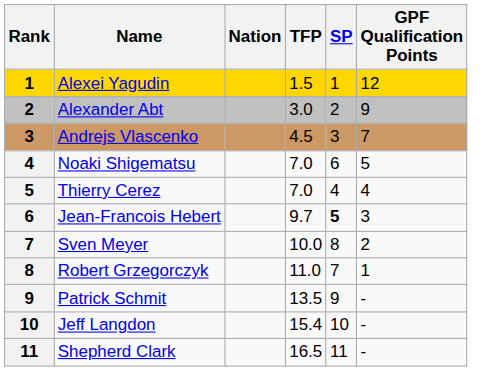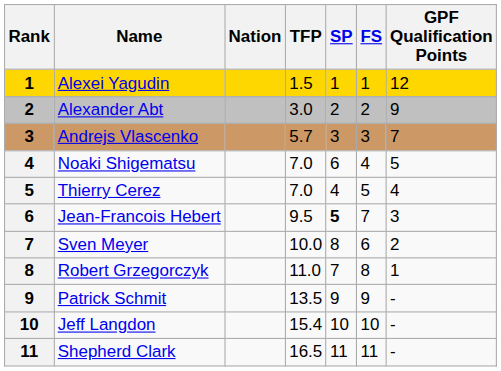+ column: FS | 1 | 2 | 3 | 4 | 5 | 7 | 6 | 8 | 9 | 10 | 11
Andrejs Vlascenko | TFP: 4.5 -> 5.7
Jean-Francois Hebert | TFP: 9.7 -> 9.5
